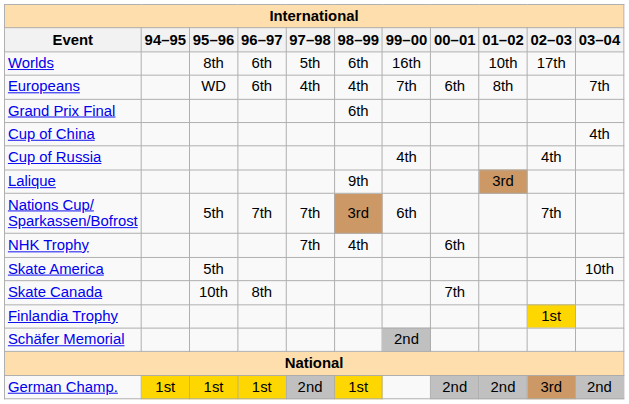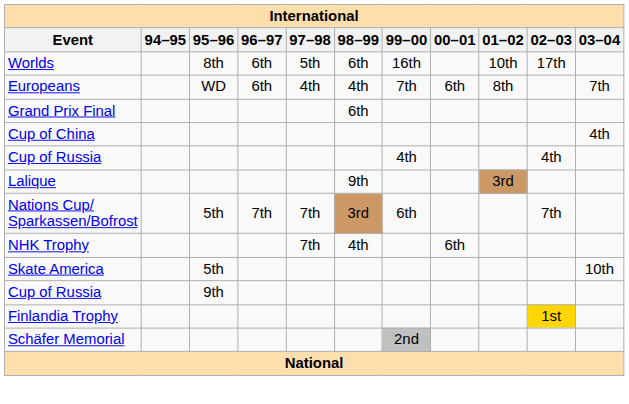- row: Skate Canada | 10th | 8th | 7th
+ row: Cup of Russia | 9th
- row: German Champ. | 1st | 1st | 1st | 2nd | 1st | 2nd | 2nd | 3rd | 2nd
